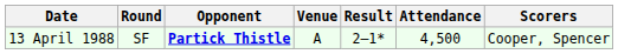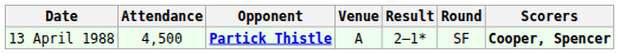columns swapped: Round <-> Attendance
13 April 1988 | Scorers: normal -> bold
